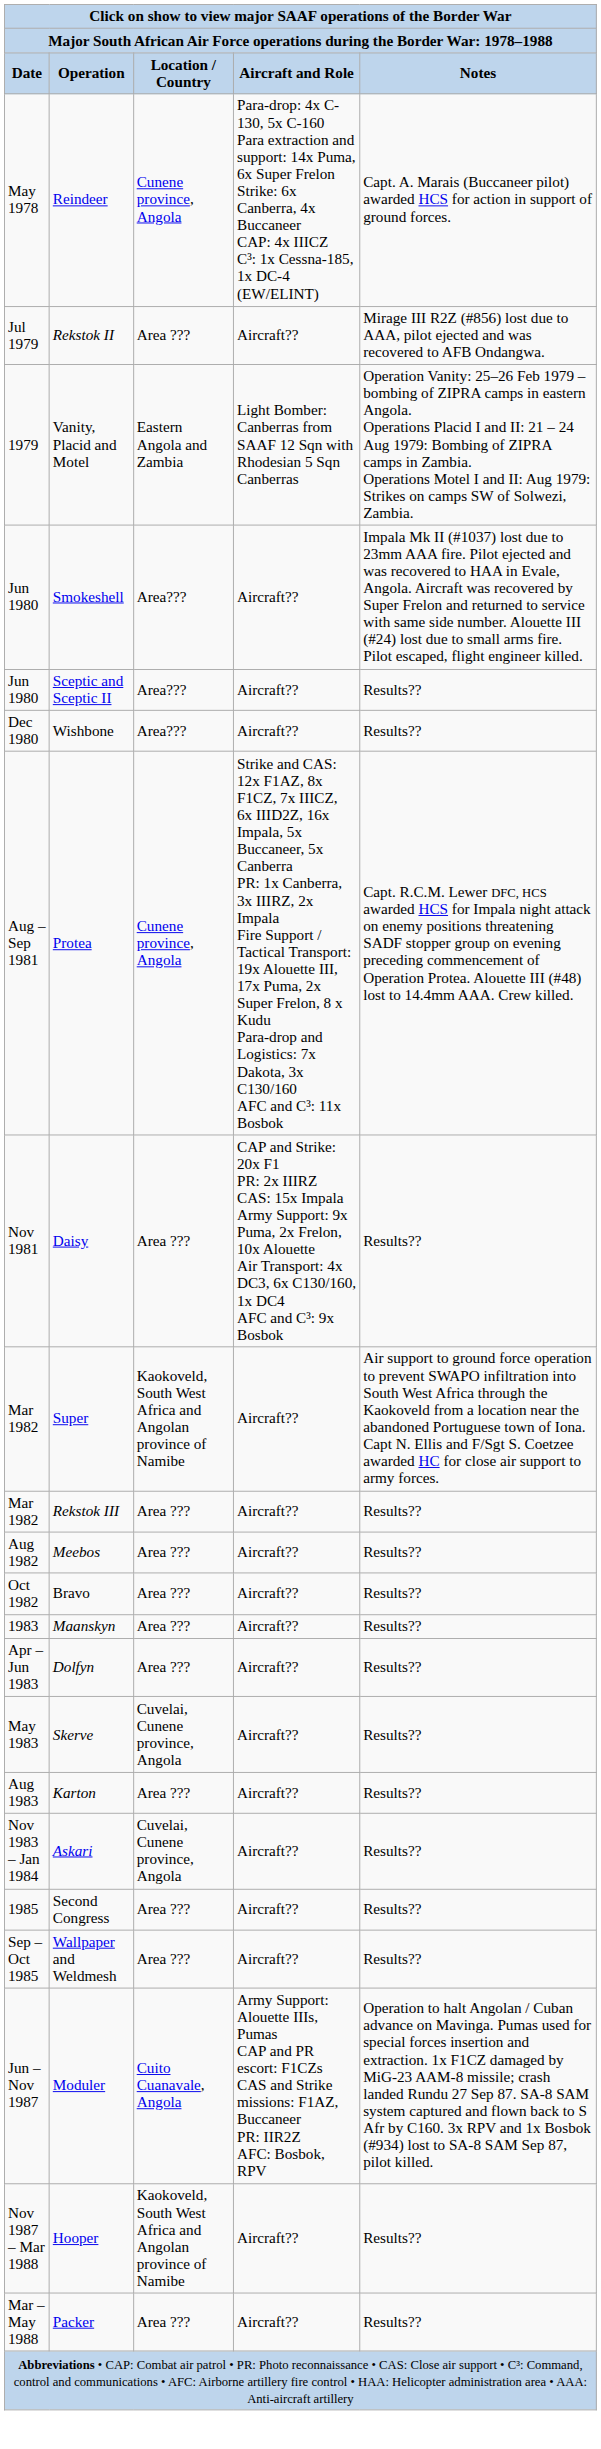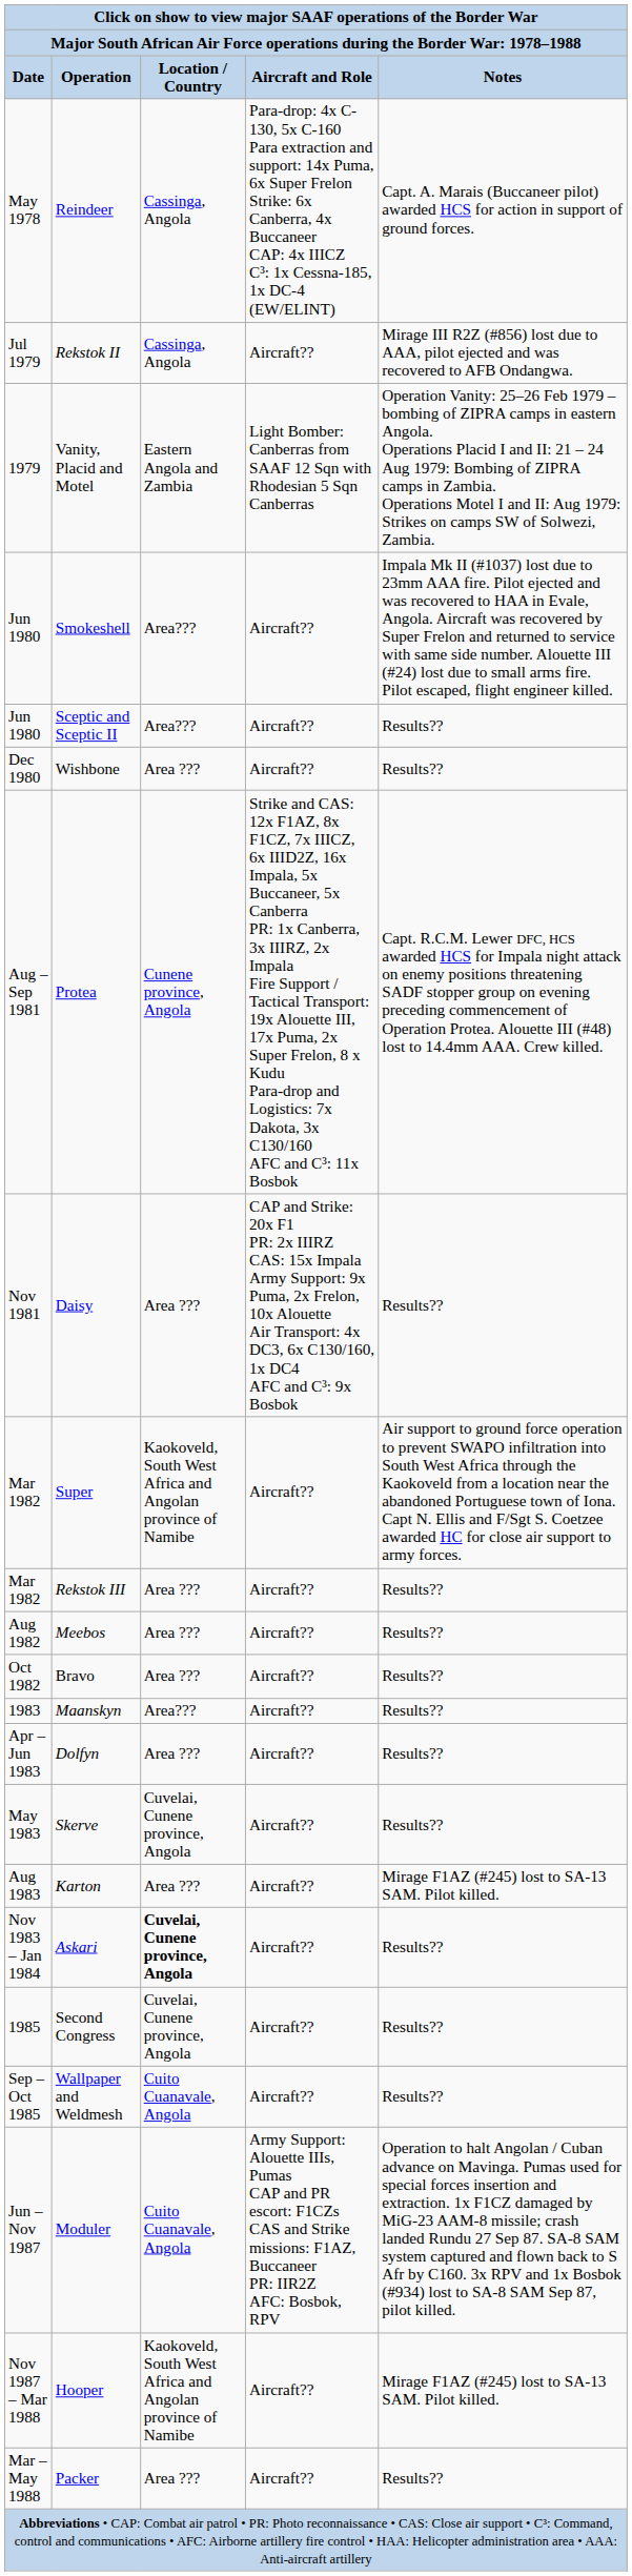Reindeer | Location / Country: Cunene province, Angola -> Cassinga, Angola
Rekstok II | Location / Country: Area ??? -> Cassinga, Angola
Wishbone | Location / Country: Area??? -> Area ???
Maanskyn | Location / Country: Area ??? -> Area???
Karton | Notes: Results?? -> Mirage F1AZ (#245) lost to SA-13 SAM. Pilot killed.
Askari | Location / Country: normal -> bold
Second Congress | Location / Country: Area ??? -> Cuvelai, Cunene province, Angola
Wallpaper and Weldmesh | Location / Country: Area ??? -> Cuito Cuanavale, Angola
Hooper | Notes: Results?? -> Mirage F1AZ (#245) lost to SA-13 SAM. Pilot killed.
